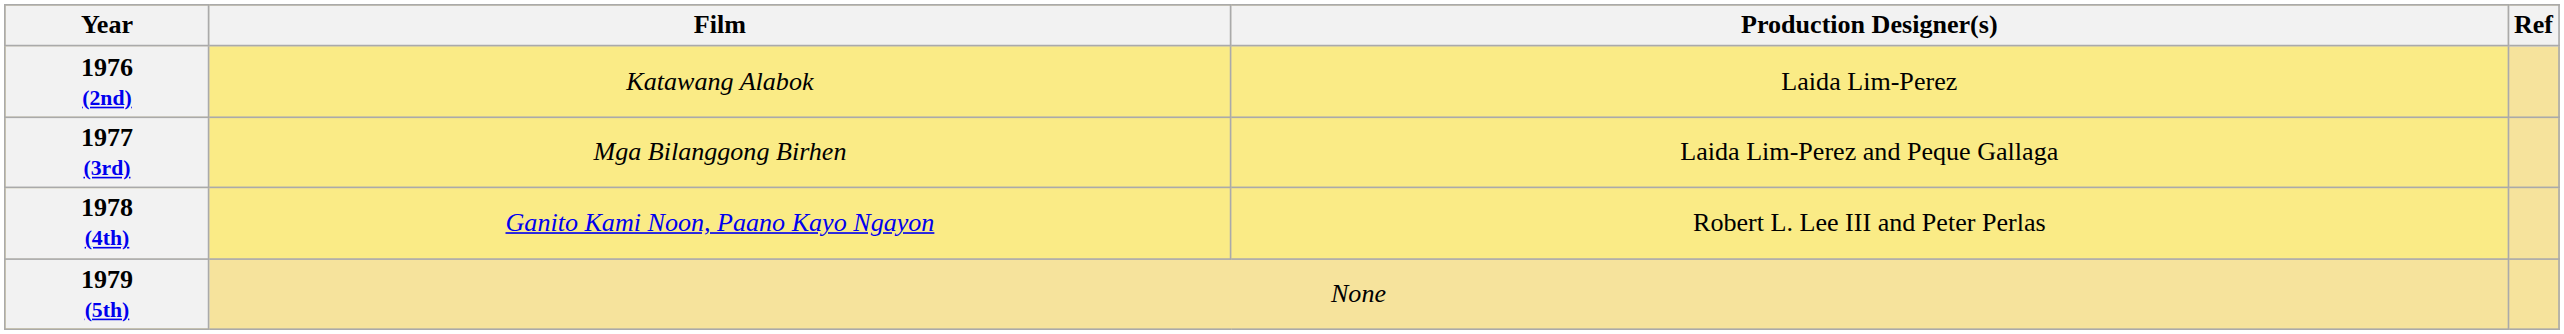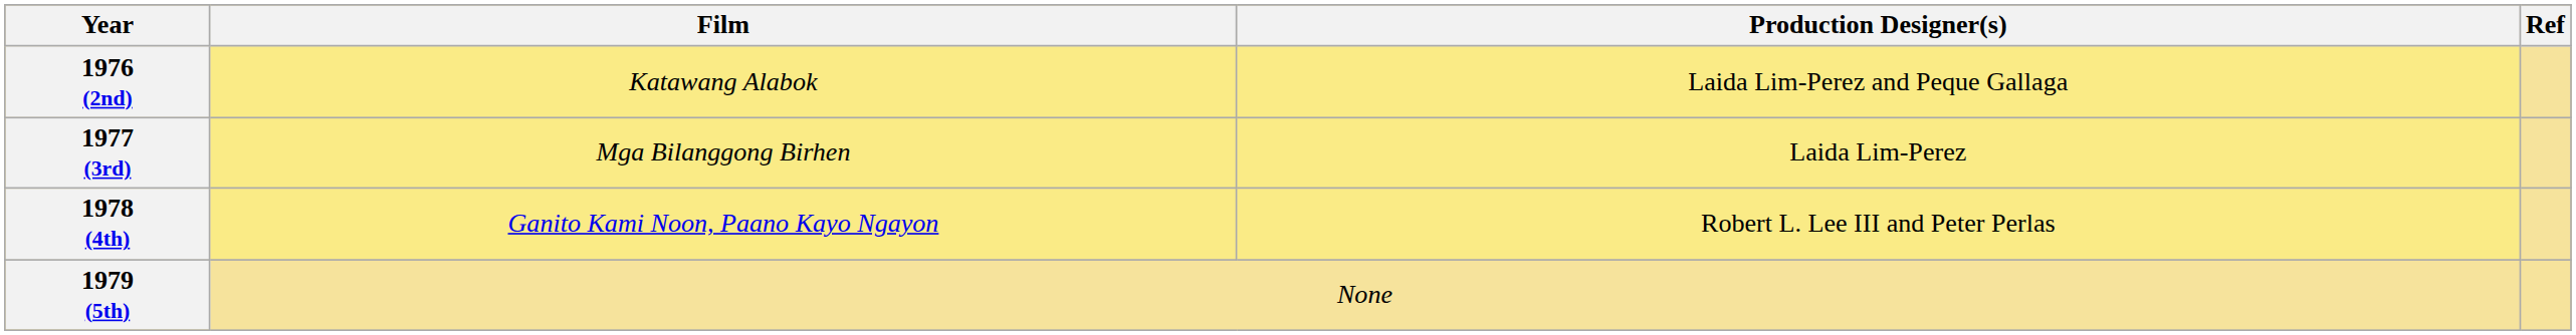1976 (2nd) | Production Designer(s): Laida Lim-Perez -> Laida Lim-Perez and Peque Gallaga
1977 (3rd) | Production Designer(s): Laida Lim-Perez and Peque Gallaga -> Laida Lim-Perez
